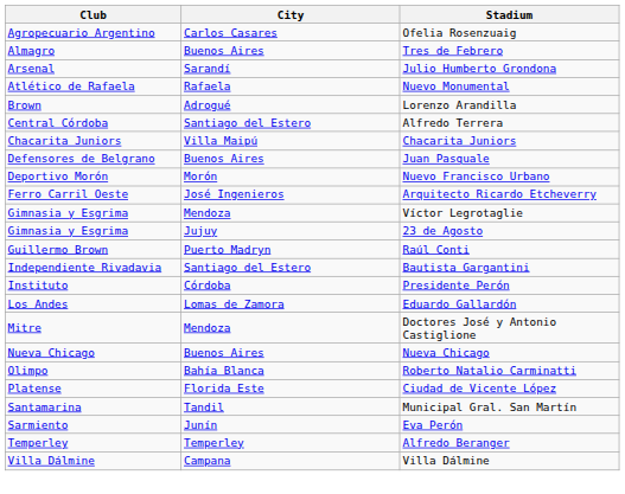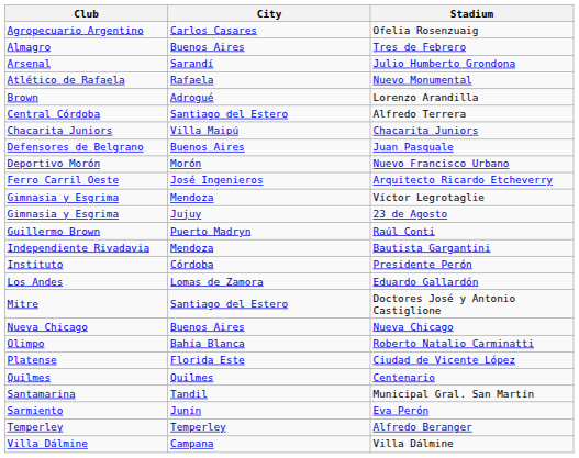Bautista Gargantini | City: Santiago del Estero -> Mendoza
Doctores José y Antonio Castiglione | City: Mendoza -> Santiago del Estero
+ row: Quilmes | Quilmes | Centenario
